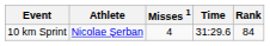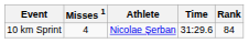columns swapped: Athlete <-> Misses 1
